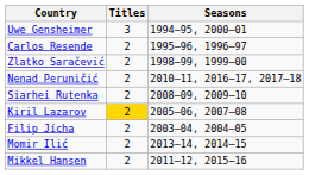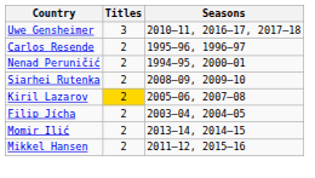Uwe Gensheimer | Seasons: 1994–95, 2000–01 -> 2010–11, 2016–17, 2017–18
- row: Zlatko Saračević | 2 | 1998–99, 1999–00
Nenad Peruničić | Seasons: 2010–11, 2016–17, 2017–18 -> 1994–95, 2000–01
